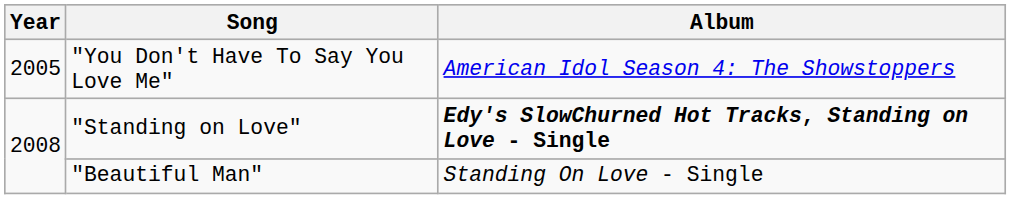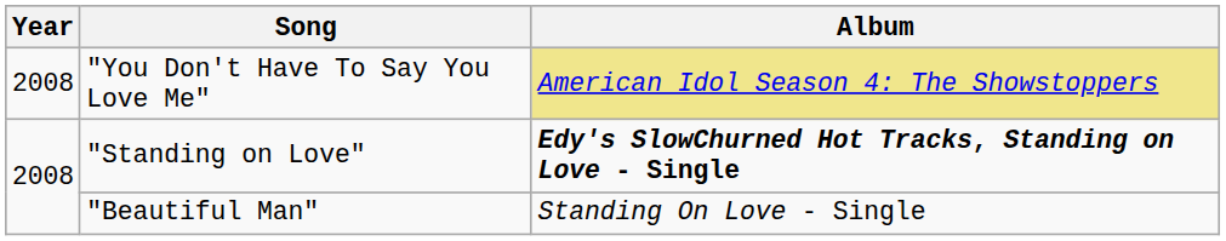"You Don't Have To Say You Love Me" | Year: 2005 -> 2008
"You Don't Have To Say You Love Me" | Album: no background -> khaki background
